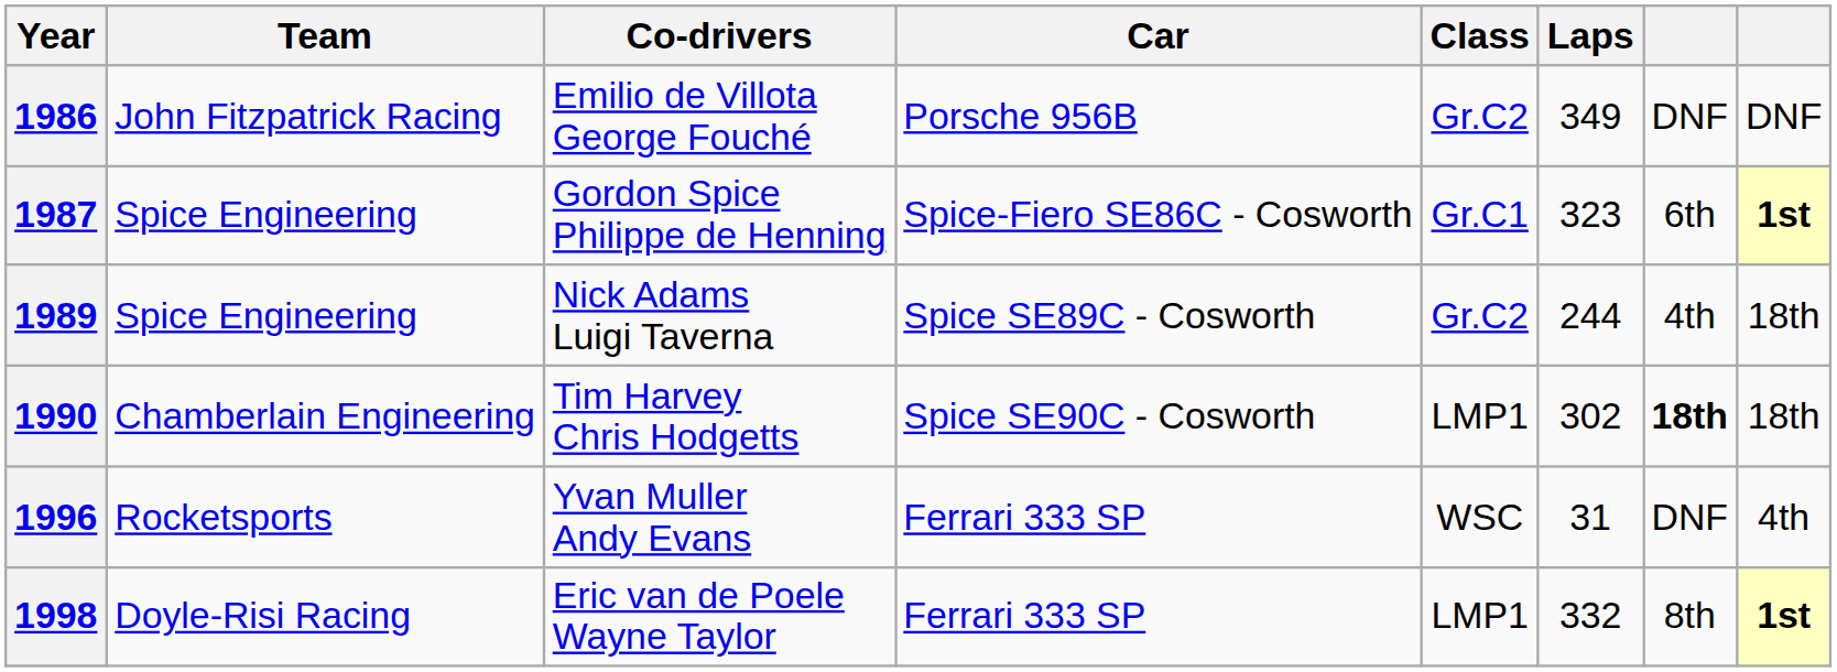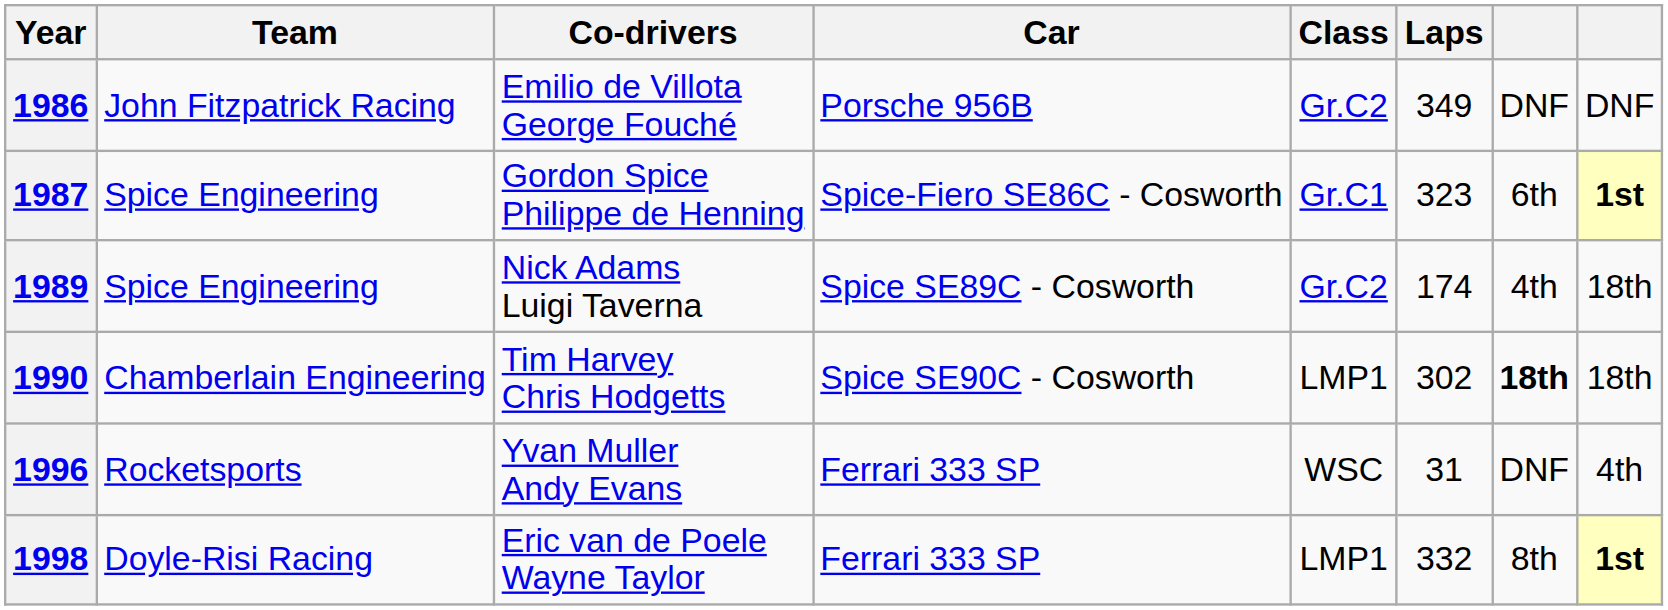1989 | Laps: 244 -> 174
